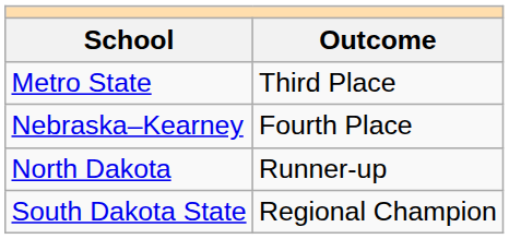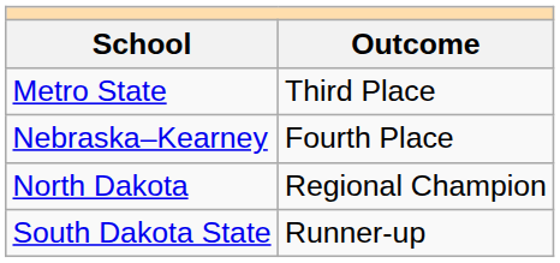North Dakota | Outcome: Runner-up -> Regional Champion
South Dakota State | Outcome: Regional Champion -> Runner-up
